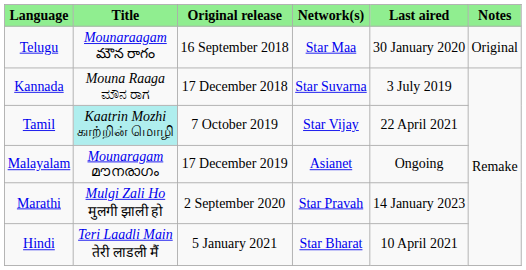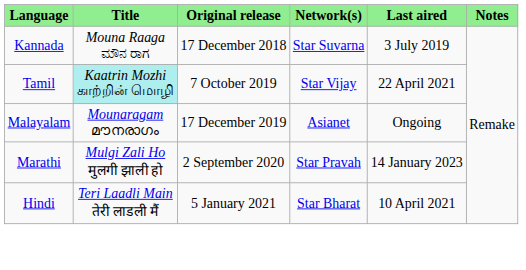- row: Telugu | Mounaraagam మౌన రాగం | 16 September 2018 | Star Maa | 30 January 2020 | Original
